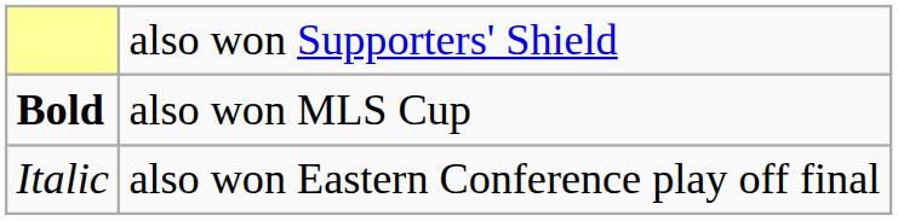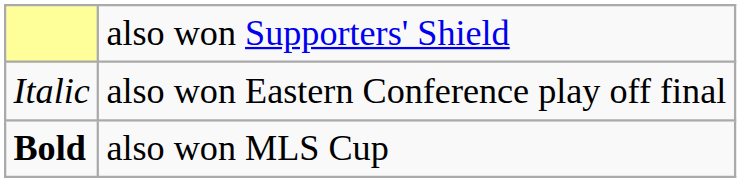rows swapped: Italic <-> Bold
